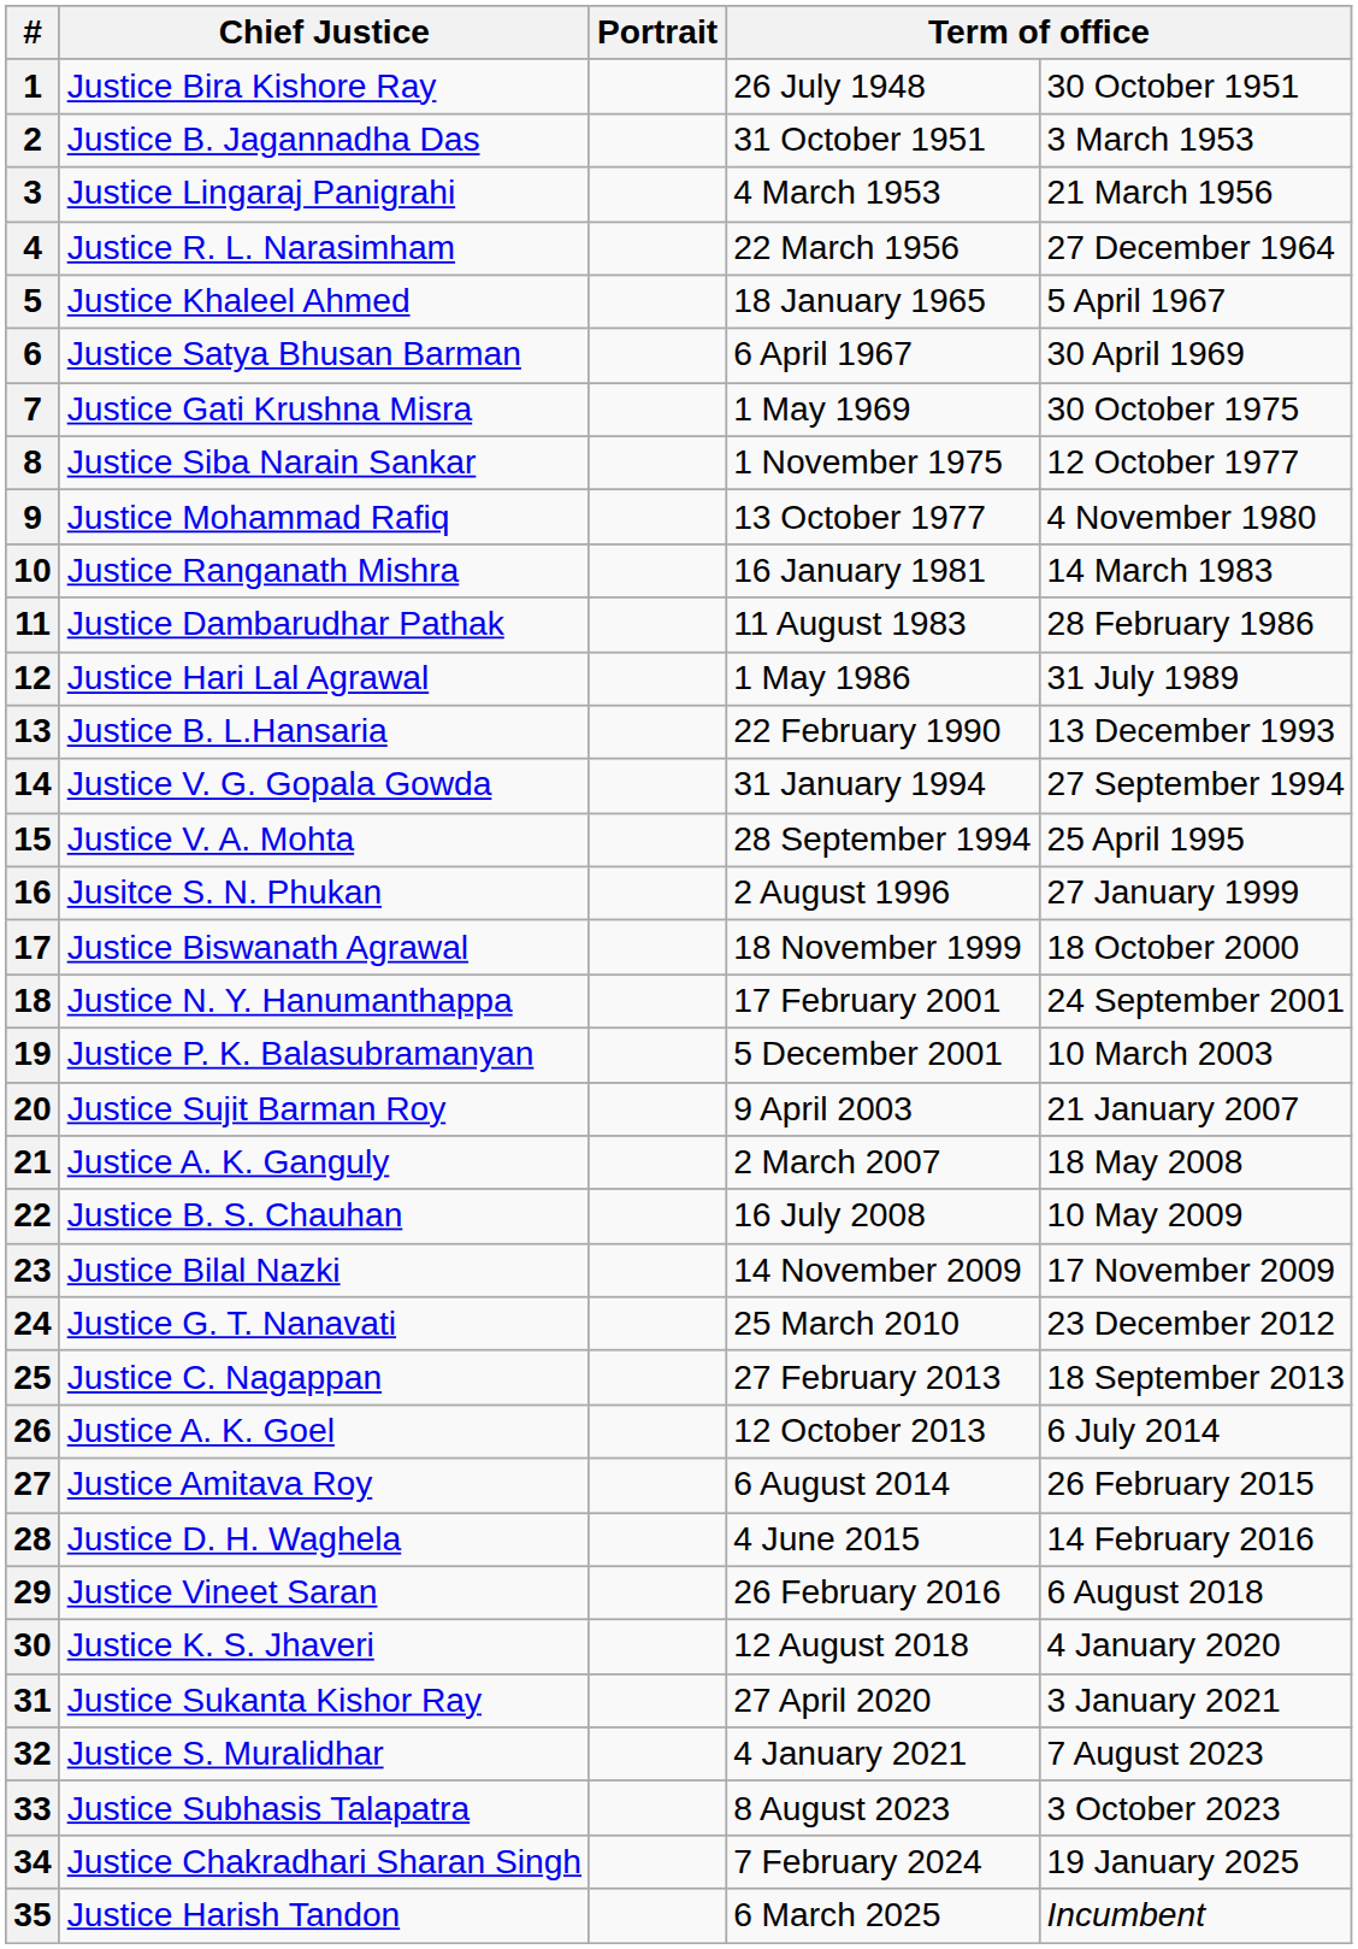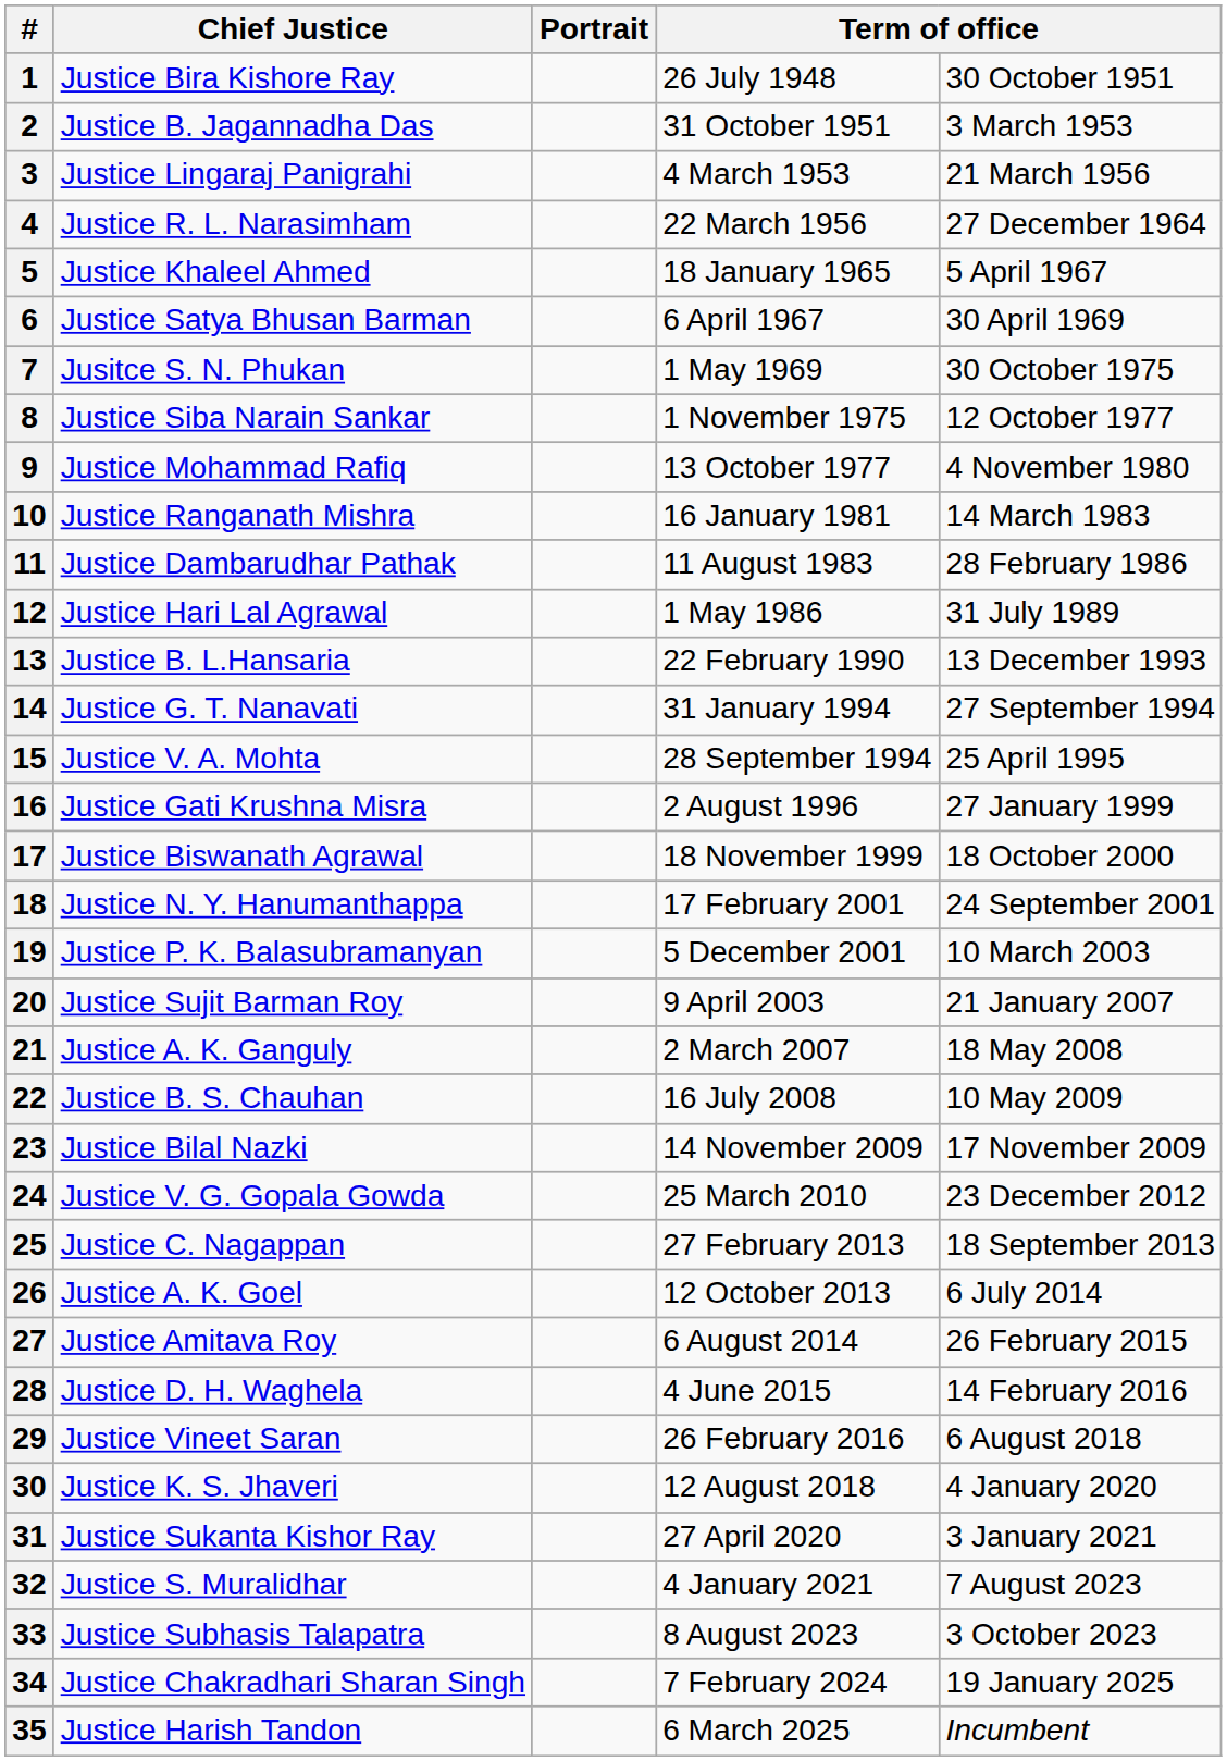7 | Chief Justice: Justice Gati Krushna Misra -> Jusitce S. N. Phukan
14 | Chief Justice: Justice V. G. Gopala Gowda -> Justice G. T. Nanavati
16 | Chief Justice: Jusitce S. N. Phukan -> Justice Gati Krushna Misra
24 | Chief Justice: Justice G. T. Nanavati -> Justice V. G. Gopala Gowda
